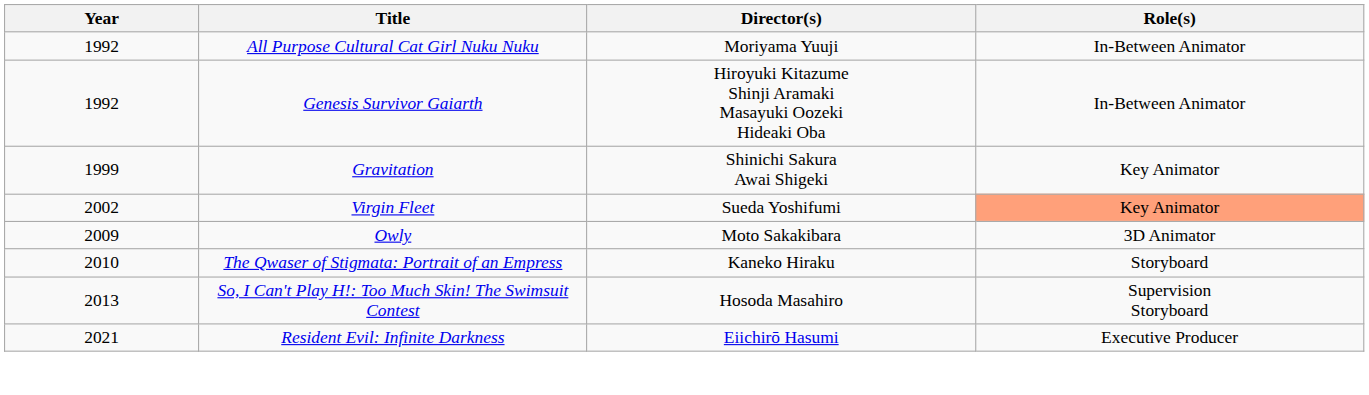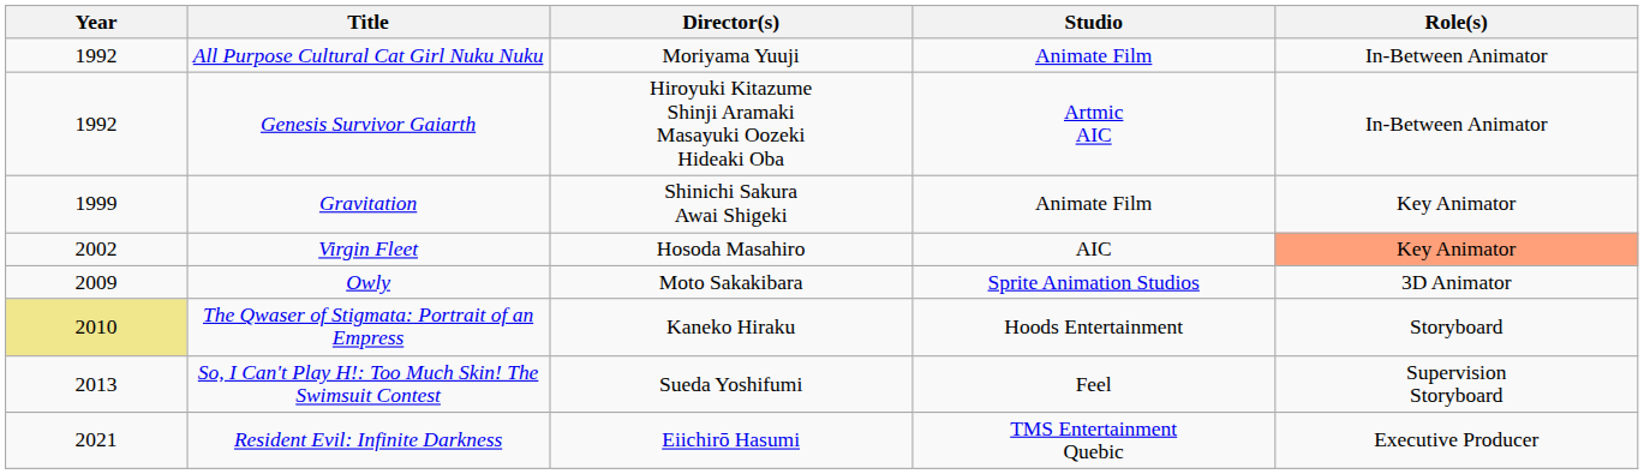+ column: Studio | Animate Film | Artmic AIC | Animate Film | AIC | Sprite Animation Studios | Hoods Entertainment | Feel | TMS Entertainment Quebic
Virgin Fleet | Director(s): Sueda Yoshifumi -> Hosoda Masahiro
The Qwaser of Stigmata: Portrait of an Empress | Year: no background -> khaki background
So, I Can't Play H!: Too Much Skin! The Swimsuit Contest | Director(s): Hosoda Masahiro -> Sueda Yoshifumi
